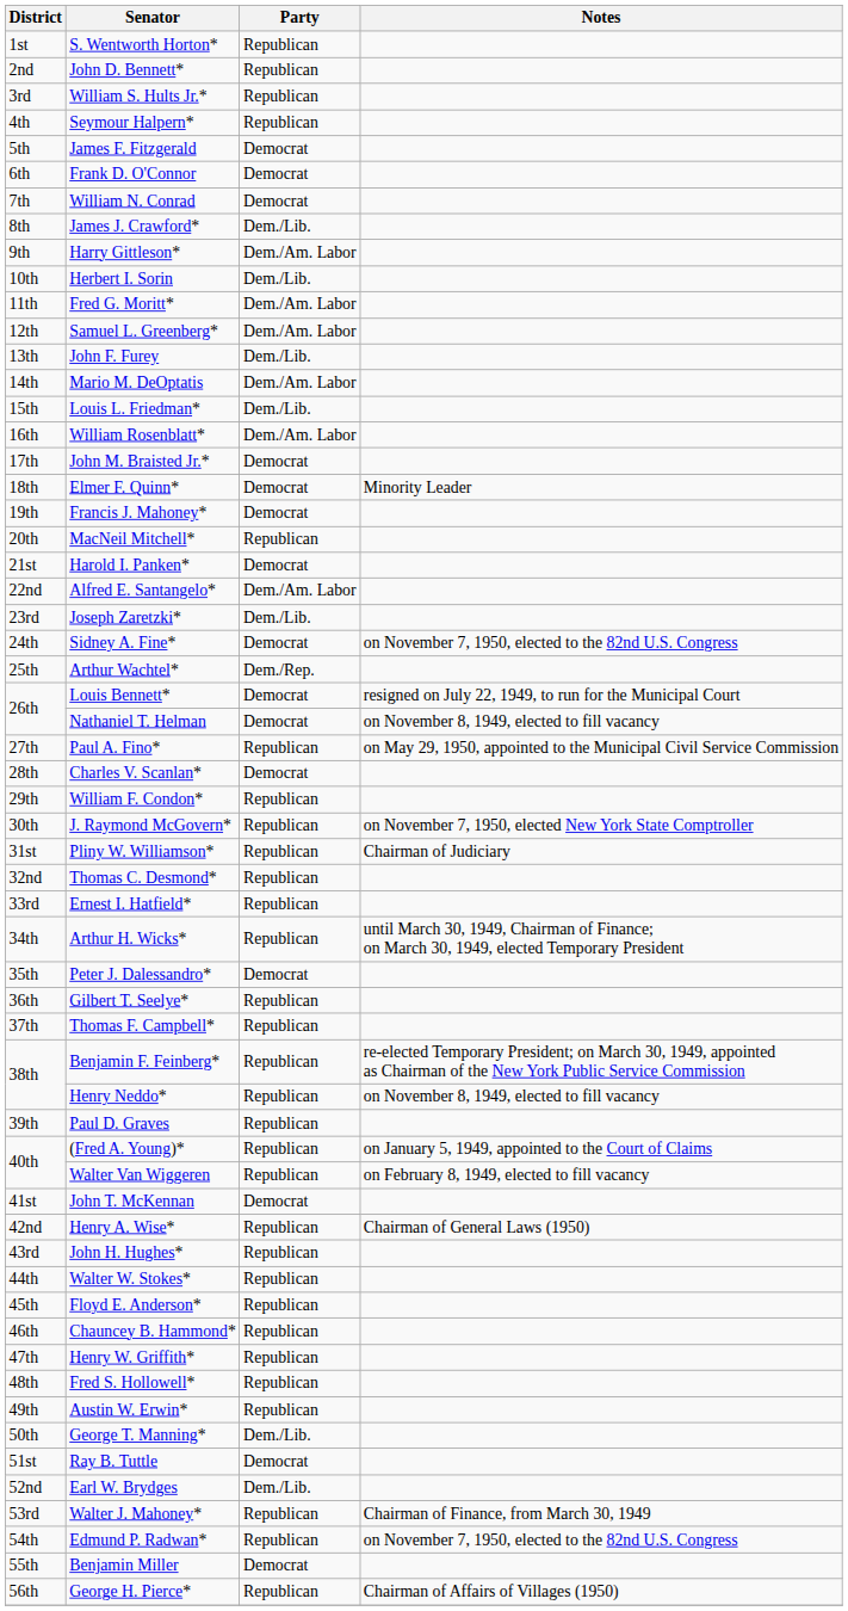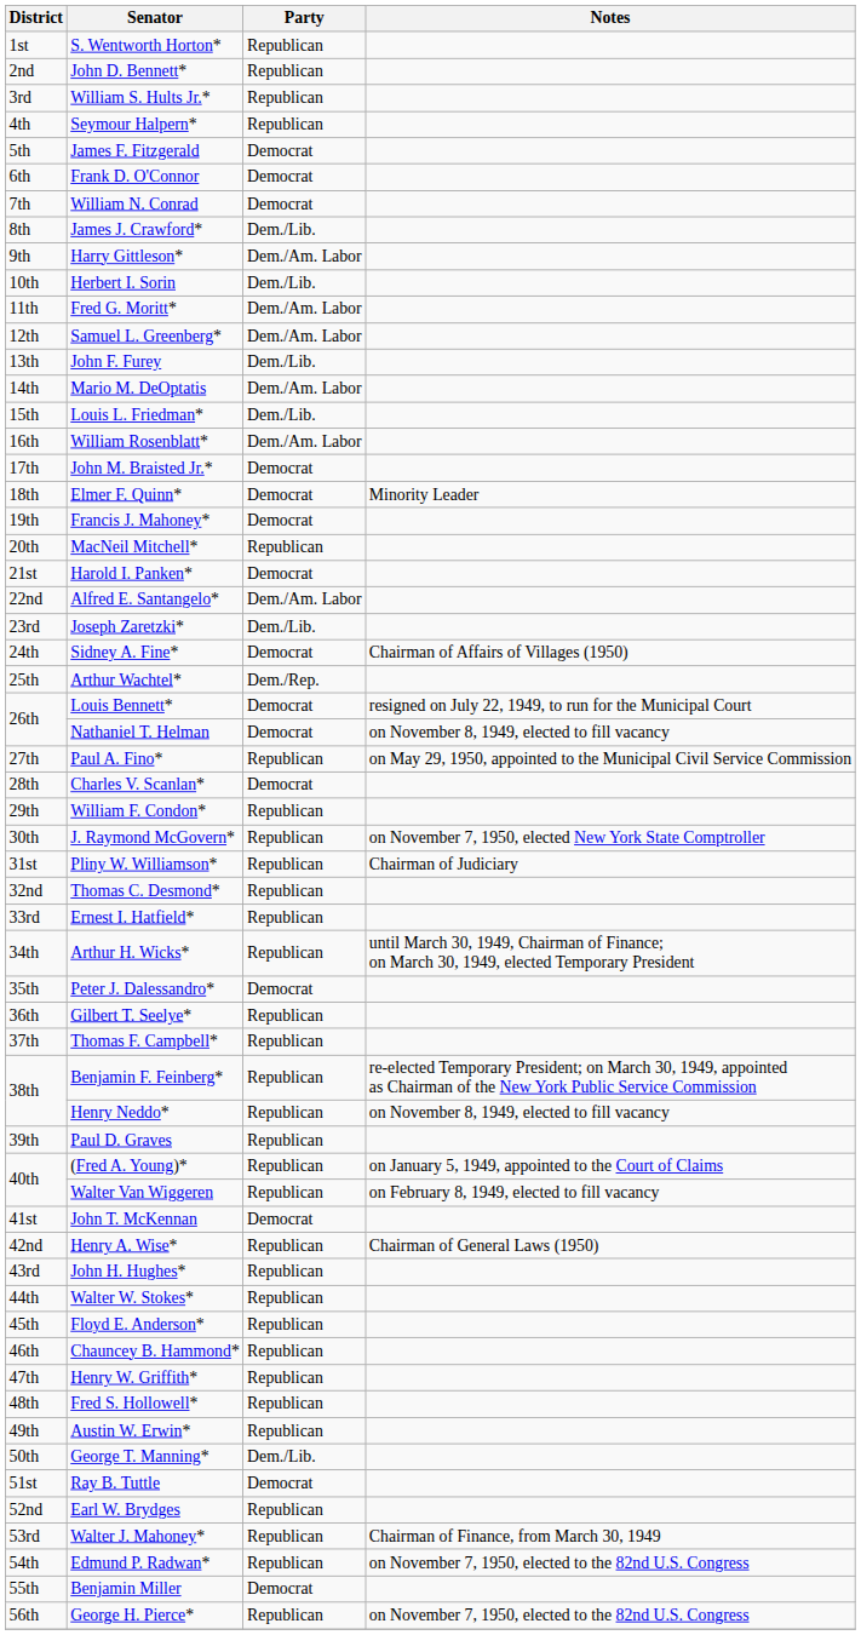Sidney A. Fine* | Notes: on November 7, 1950, elected to the 82nd U.S. Congress -> Chairman of Affairs of Villages (1950)
Earl W. Brydges | Party: Dem./Lib. -> Republican
George H. Pierce* | Notes: Chairman of Affairs of Villages (1950) -> on November 7, 1950, elected to the 82nd U.S. Congress
